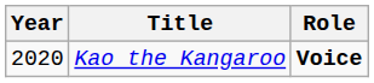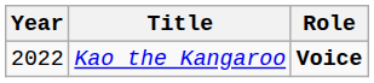Kao the Kangaroo | Year: 2020 -> 2022
